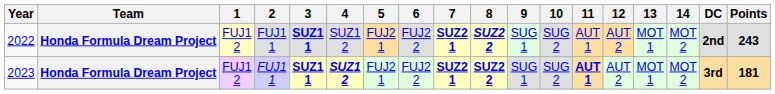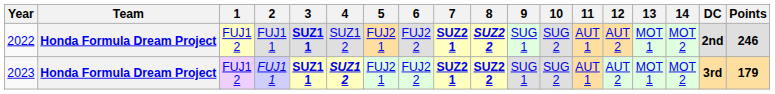2022 | Points: 243 -> 246
2023 | 11: bold -> normal
2023 | Points: 181 -> 179
